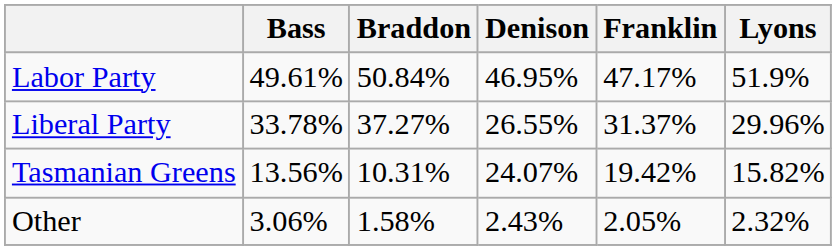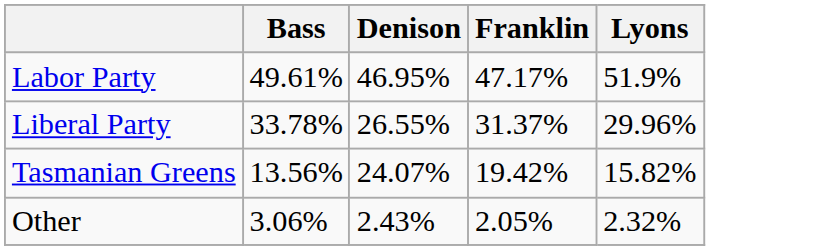- column: Braddon | 50.84% | 37.27% | 10.31% | 1.58%
